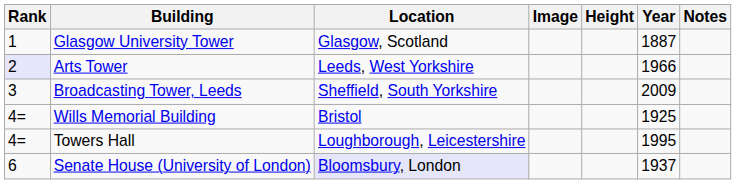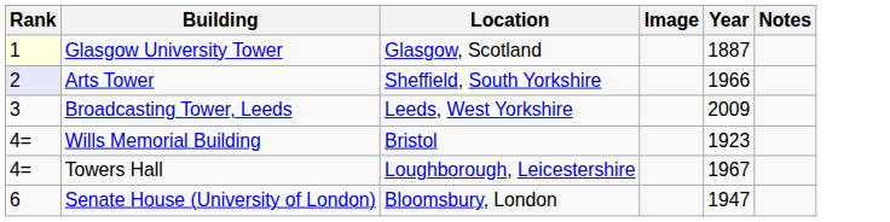- column: Height
Glasgow University Tower | Rank: no background -> lightyellow background
Arts Tower | Location: Leeds, West Yorkshire -> Sheffield, South Yorkshire
Broadcasting Tower, Leeds | Location: Sheffield, South Yorkshire -> Leeds, West Yorkshire
Wills Memorial Building | Year: 1925 -> 1923
Towers Hall | Year: 1995 -> 1967
Senate House (University of London) | Location: lavender background -> no background
Senate House (University of London) | Year: 1937 -> 1947
